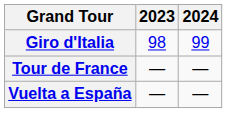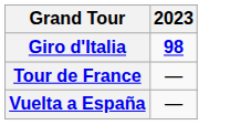- column: 2024 | 99 | — | —
Giro d'Italia | 2023: normal -> bold
